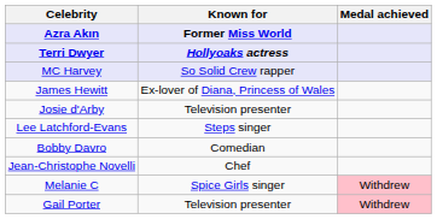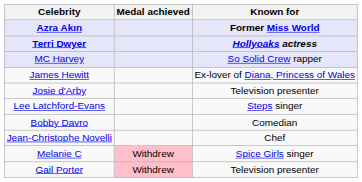columns swapped: Known for <-> Medal achieved
